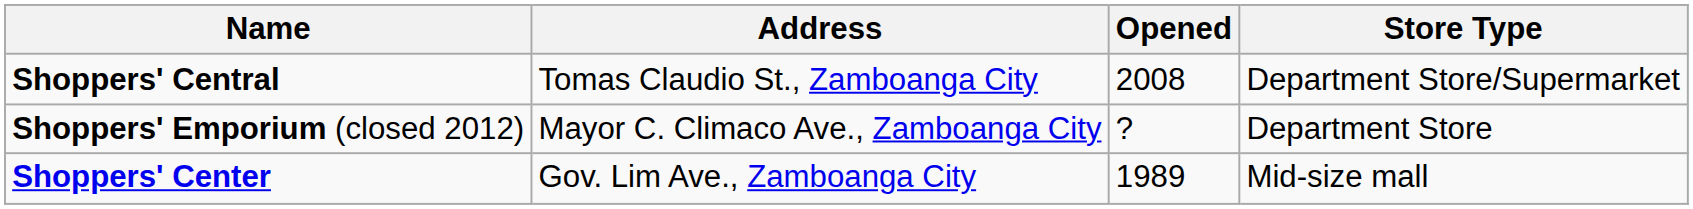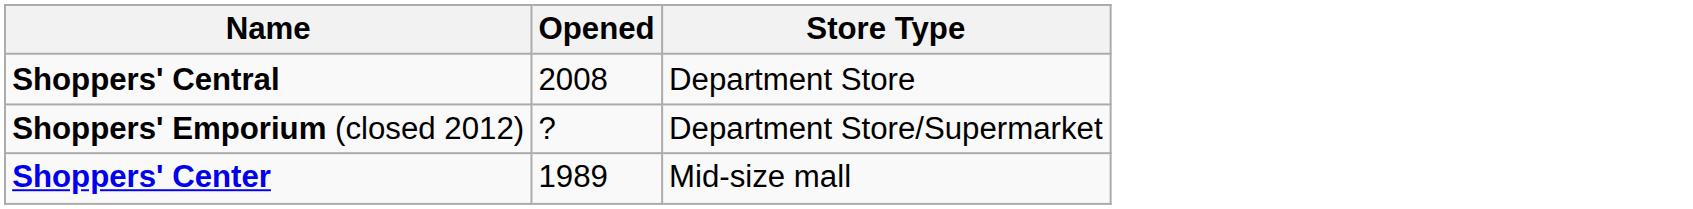- column: Address | Tomas Claudio St., Zamboanga City | Mayor C. Climaco Ave., Zamboanga City | Gov. Lim Ave., Zamboanga City
Shoppers' Central | Store Type: Department Store/Supermarket -> Department Store
Shoppers' Emporium (closed 2012) | Store Type: Department Store -> Department Store/Supermarket
